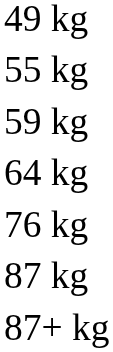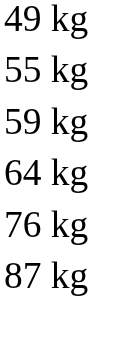- row: 87+ kg
